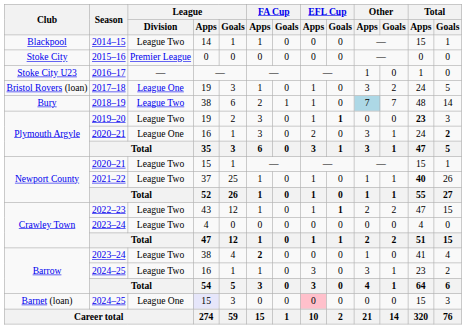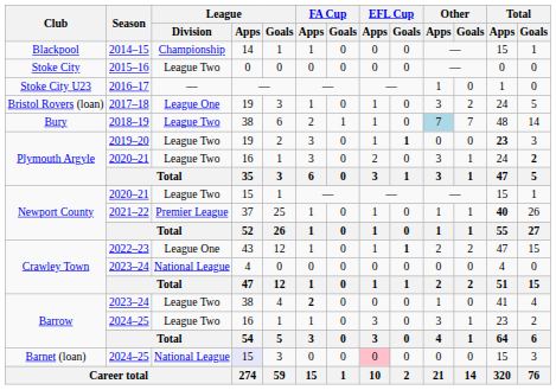2014–15 | League / Division: League Two -> Championship
2015–16 | League / Division: Premier League -> League Two
Plymouth Argyle / 2020–21 | League / Division: League One -> League Two
2021–22 | League / Division: League Two -> Premier League
2022–23 | League / Division: League Two -> League One
Crawley Town / 2023–24 | League / Division: League Two -> National League
Barnet (loan) / 2024–25 | League / Division: League One -> National League
